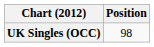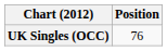UK Singles (OCC) | Position: 98 -> 76
